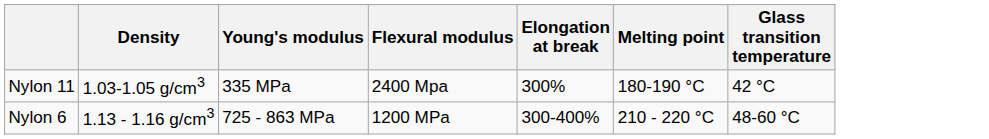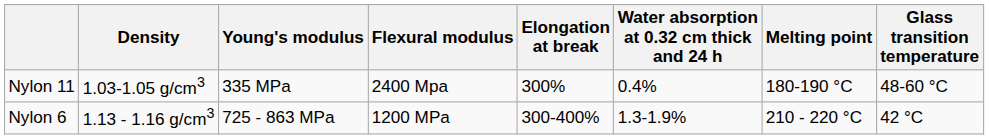+ column: Water absorption at 0.32 cm thick and 24 h | 0.4% | 1.3-1.9%
Nylon 11 | Glass transition temperature: 42 °C -> 48-60 °C
Nylon 6 | Glass transition temperature: 48-60 °C -> 42 °C
